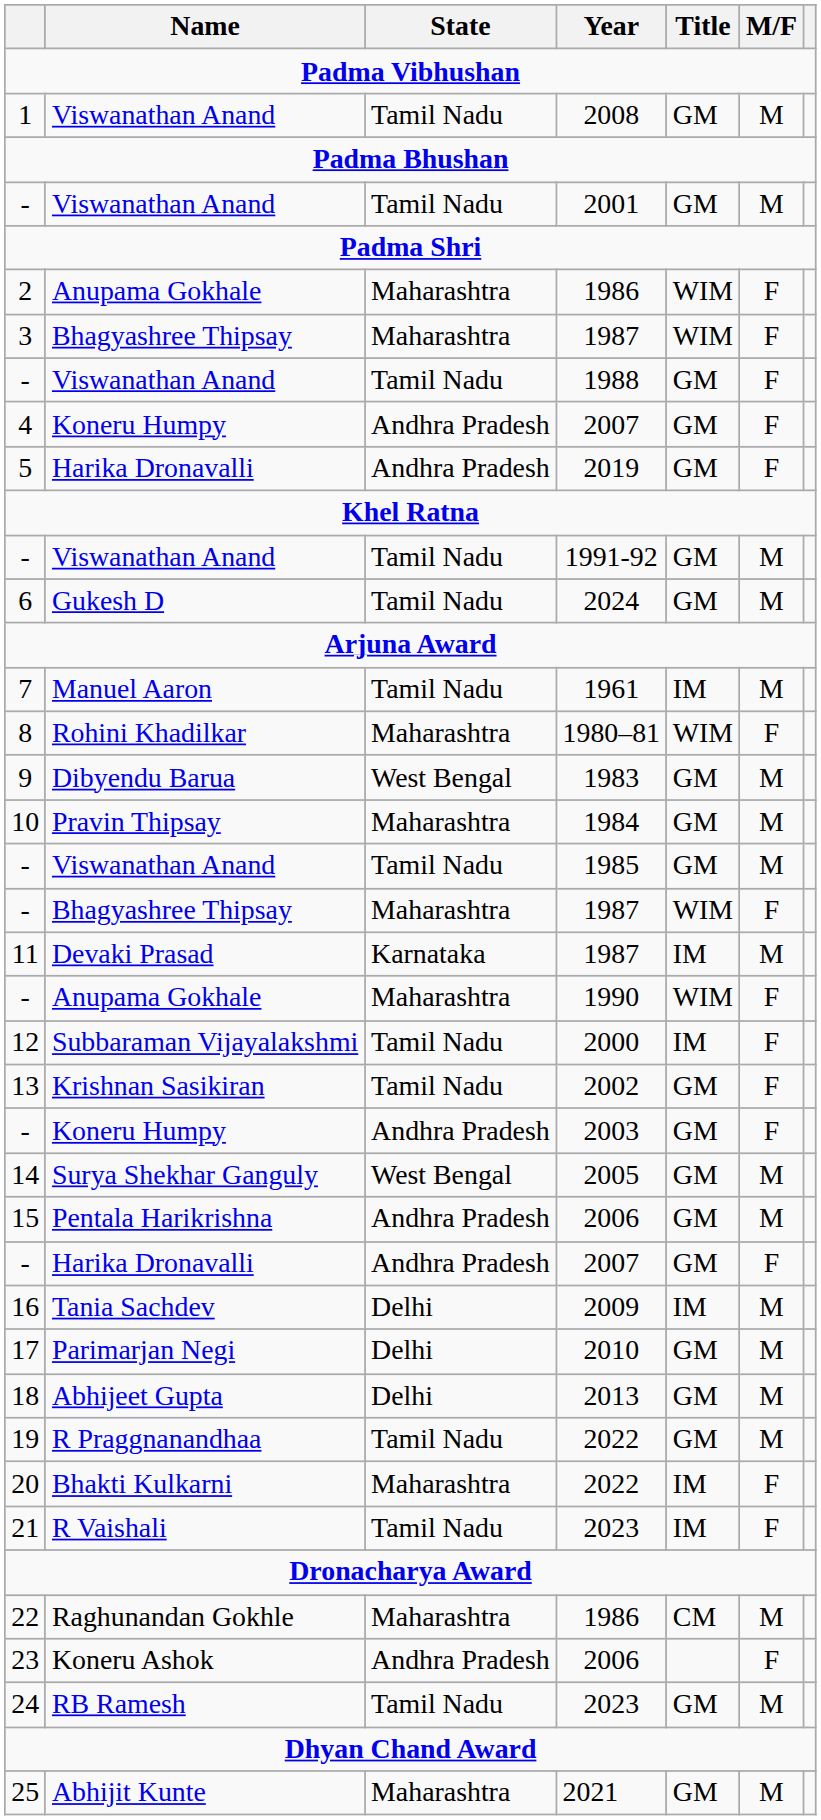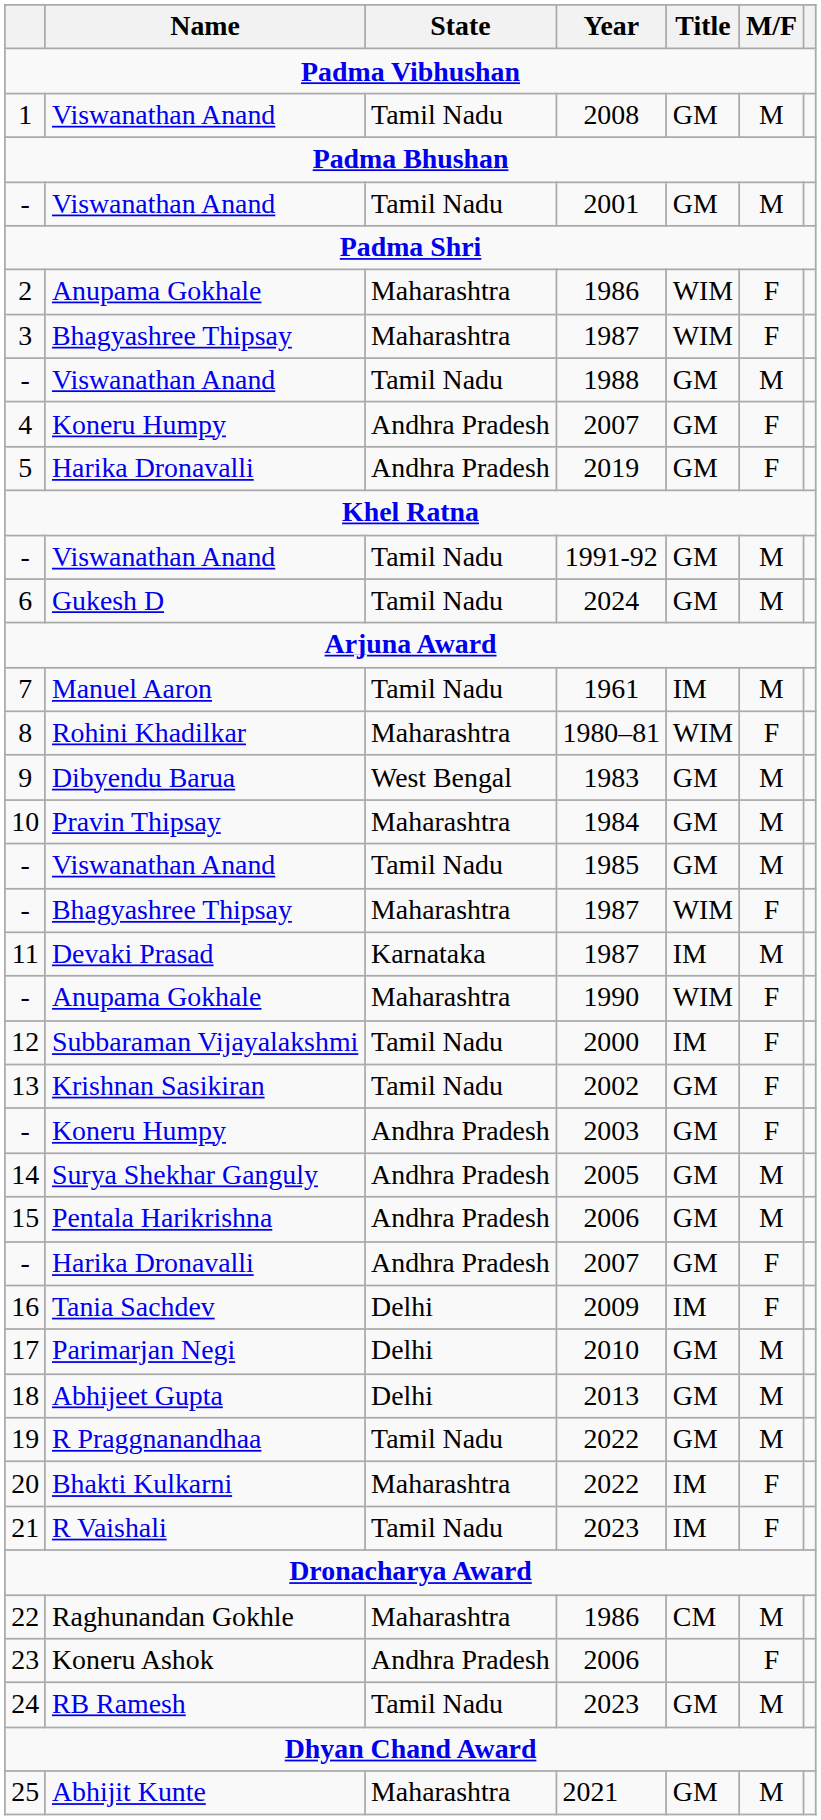- / 1988 | M/F: F -> M
14 | State: West Bengal -> Andhra Pradesh
16 | M/F: M -> F
